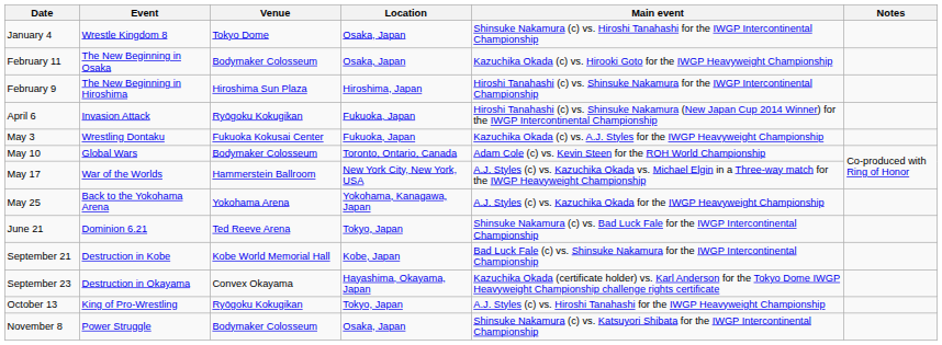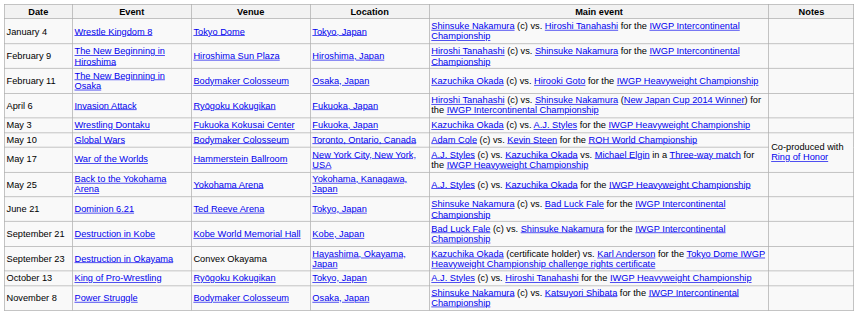January 4 | Location: Osaka, Japan -> Tokyo, Japan
rows swapped: February 9 <-> February 11
